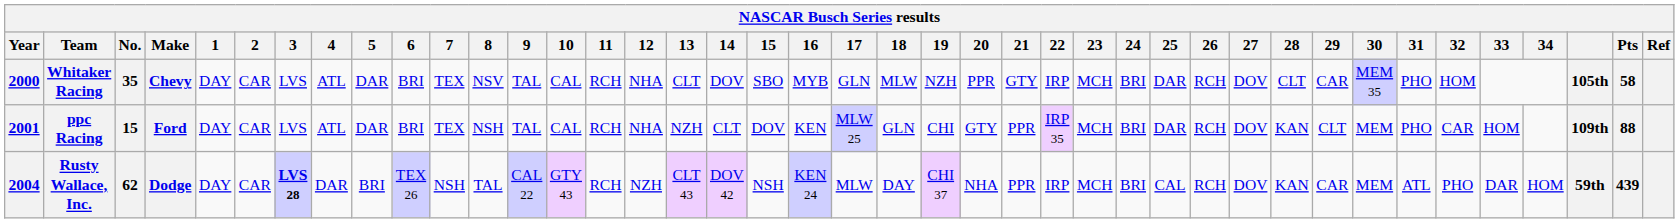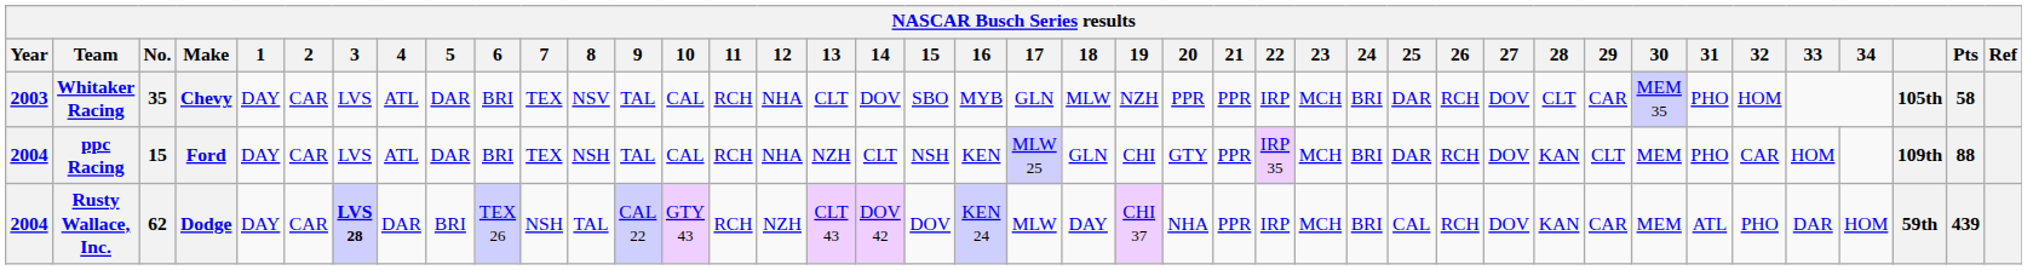Whitaker Racing | Year: 2000 -> 2003
Whitaker Racing | 21: GTY -> PPR
ppc Racing | Year: 2001 -> 2004
ppc Racing | 15: DOV -> NSH
Rusty Wallace, Inc. | 15: NSH -> DOV
